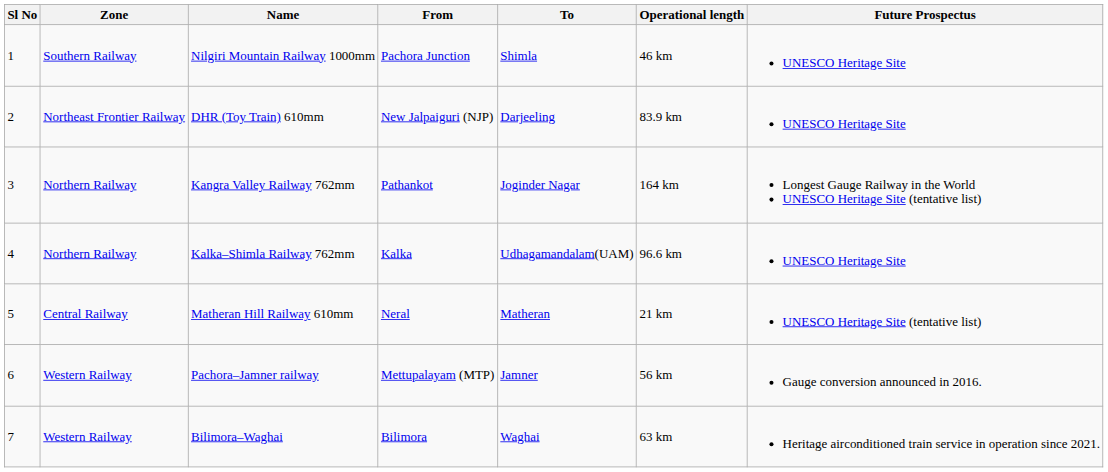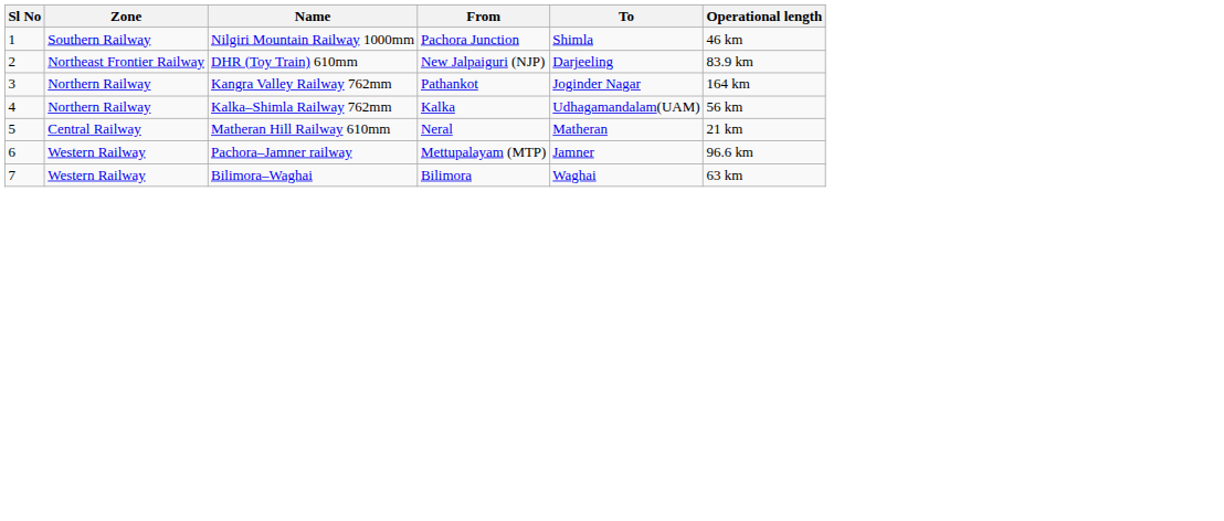- column: Future Prospectus | UNESCO Heritage Site | UNESCO Heritage Site | Longest Gauge Railway in the World UNESCO Heritage Site (tentative list) | UNESCO Heritage Site | UNESCO Heritage Site (tentative list) | Gauge conversion announced in 2016. | Heritage airconditioned train service in operation since 2021.
Kalka–Shimla Railway 762mm | Operational length: 96.6 km -> 56 km
Pachora–Jamner railway | Operational length: 56 km -> 96.6 km
